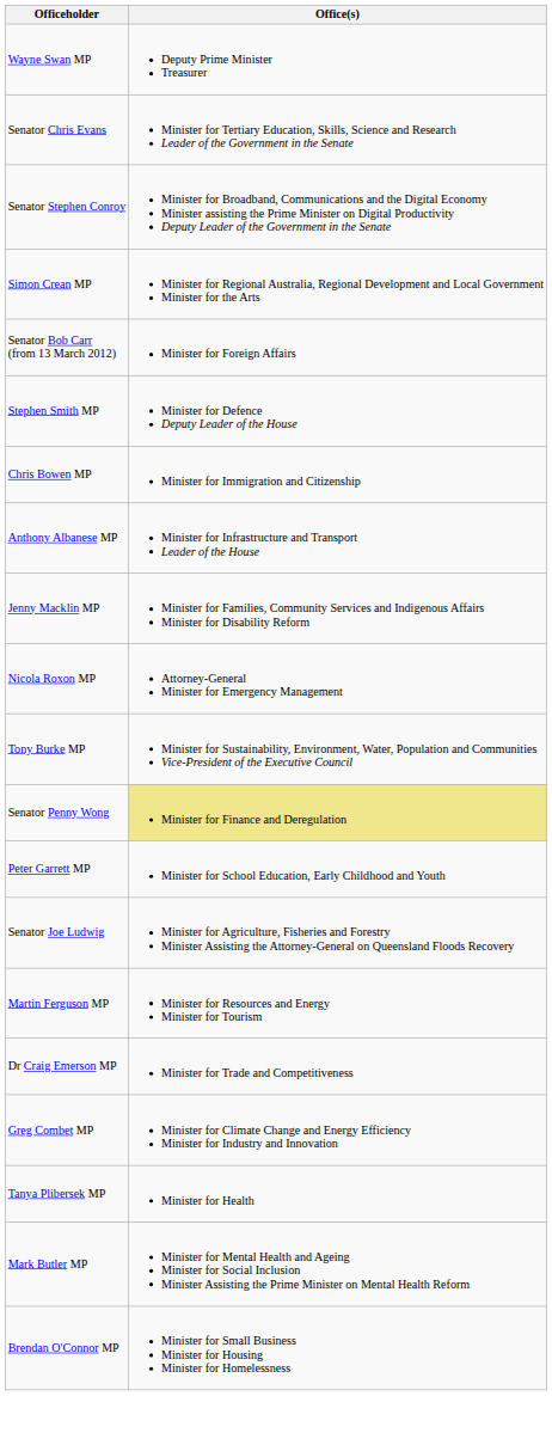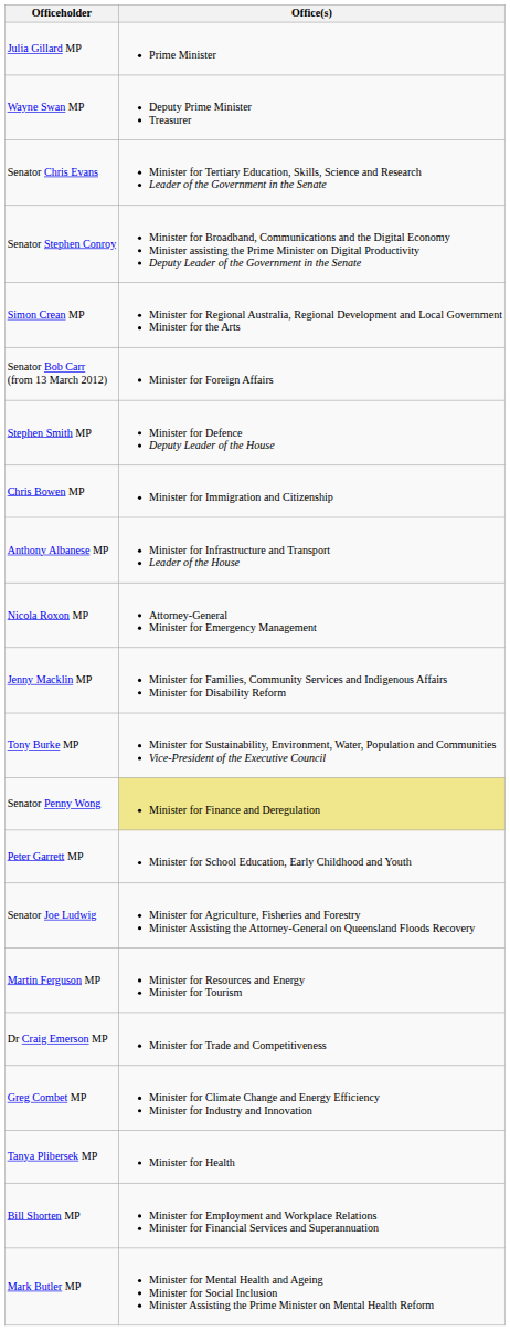+ row: Julia Gillard MP | Prime Minister
rows swapped: Nicola Roxon MP <-> Jenny Macklin MP
+ row: Bill Shorten MP | Minister for Employment and Workplace Relations Minister for Financial Services and Superannuation
- row: Brendan O'Connor MP | Minister for Small Business Minister for Housing Minister for Homelessness
